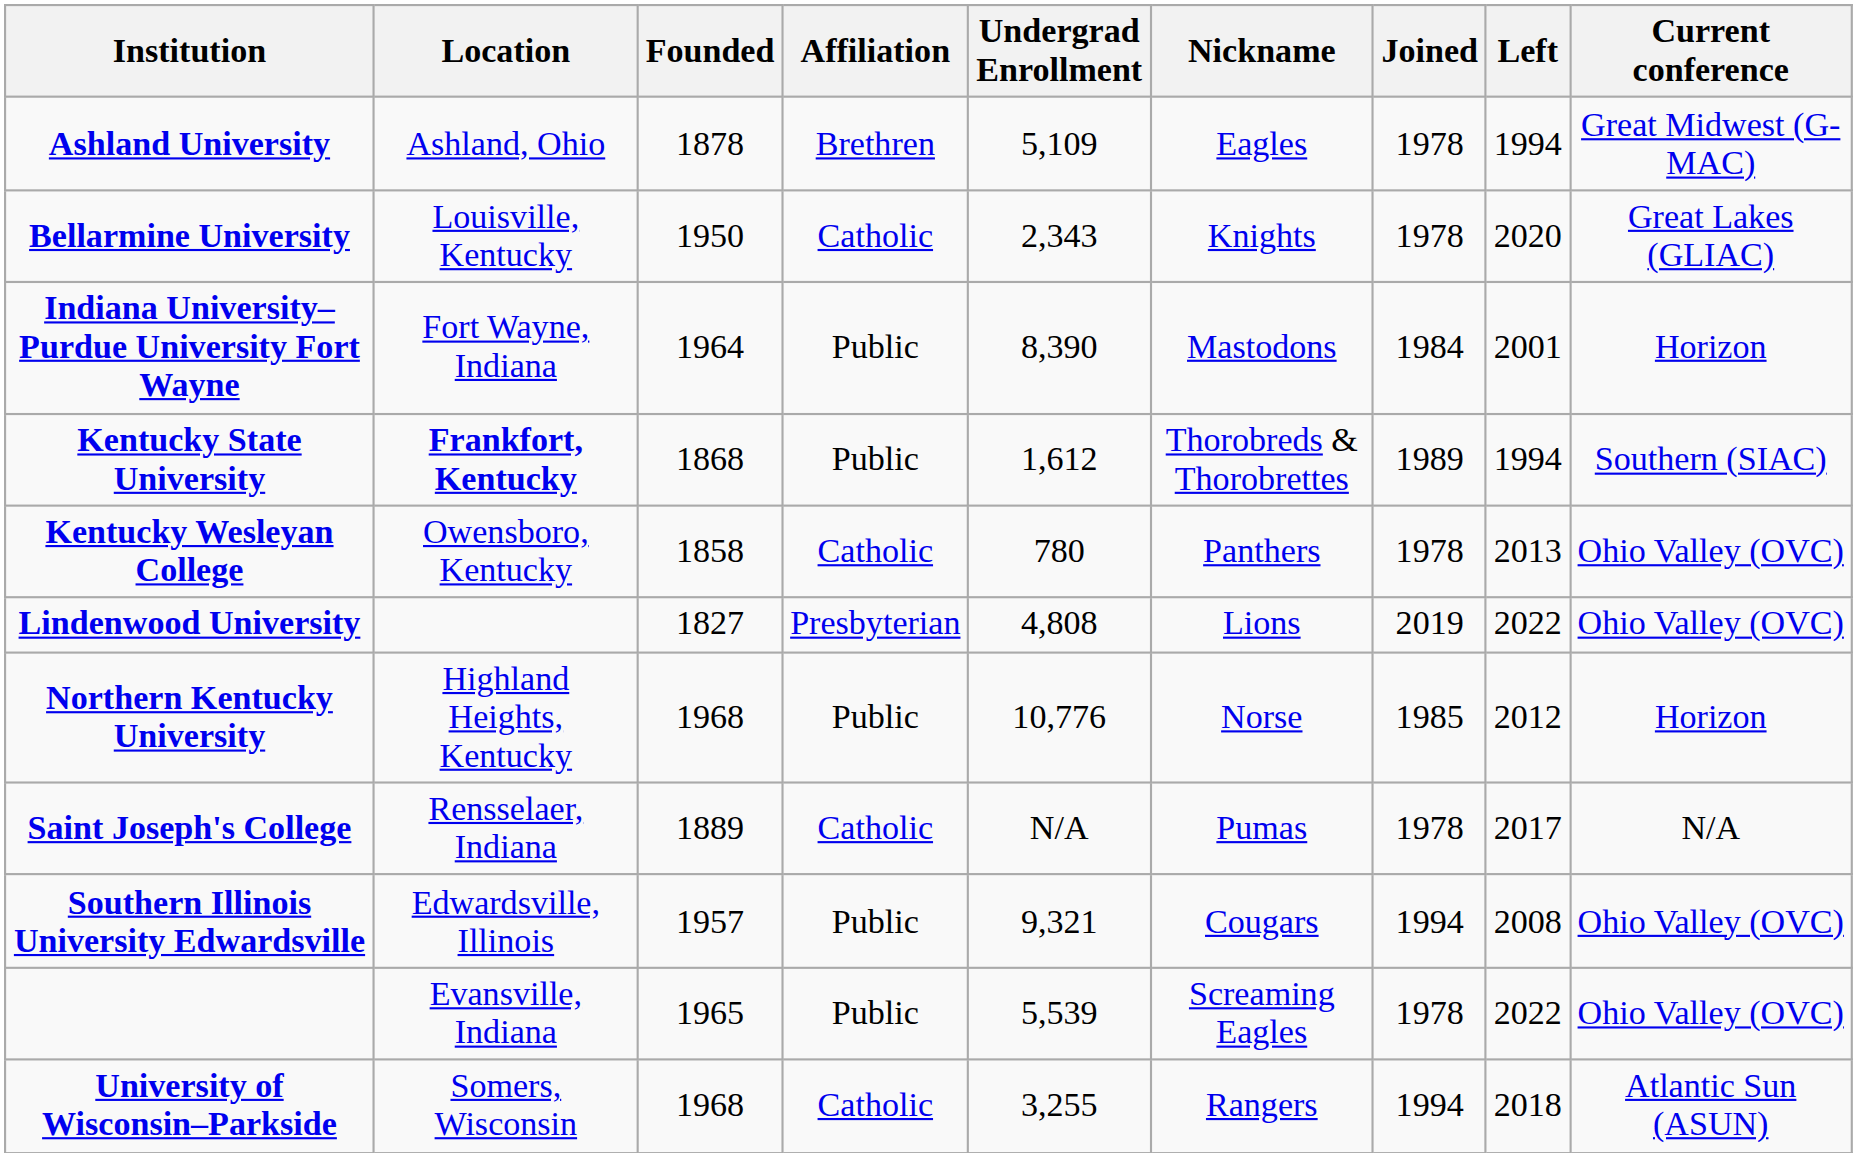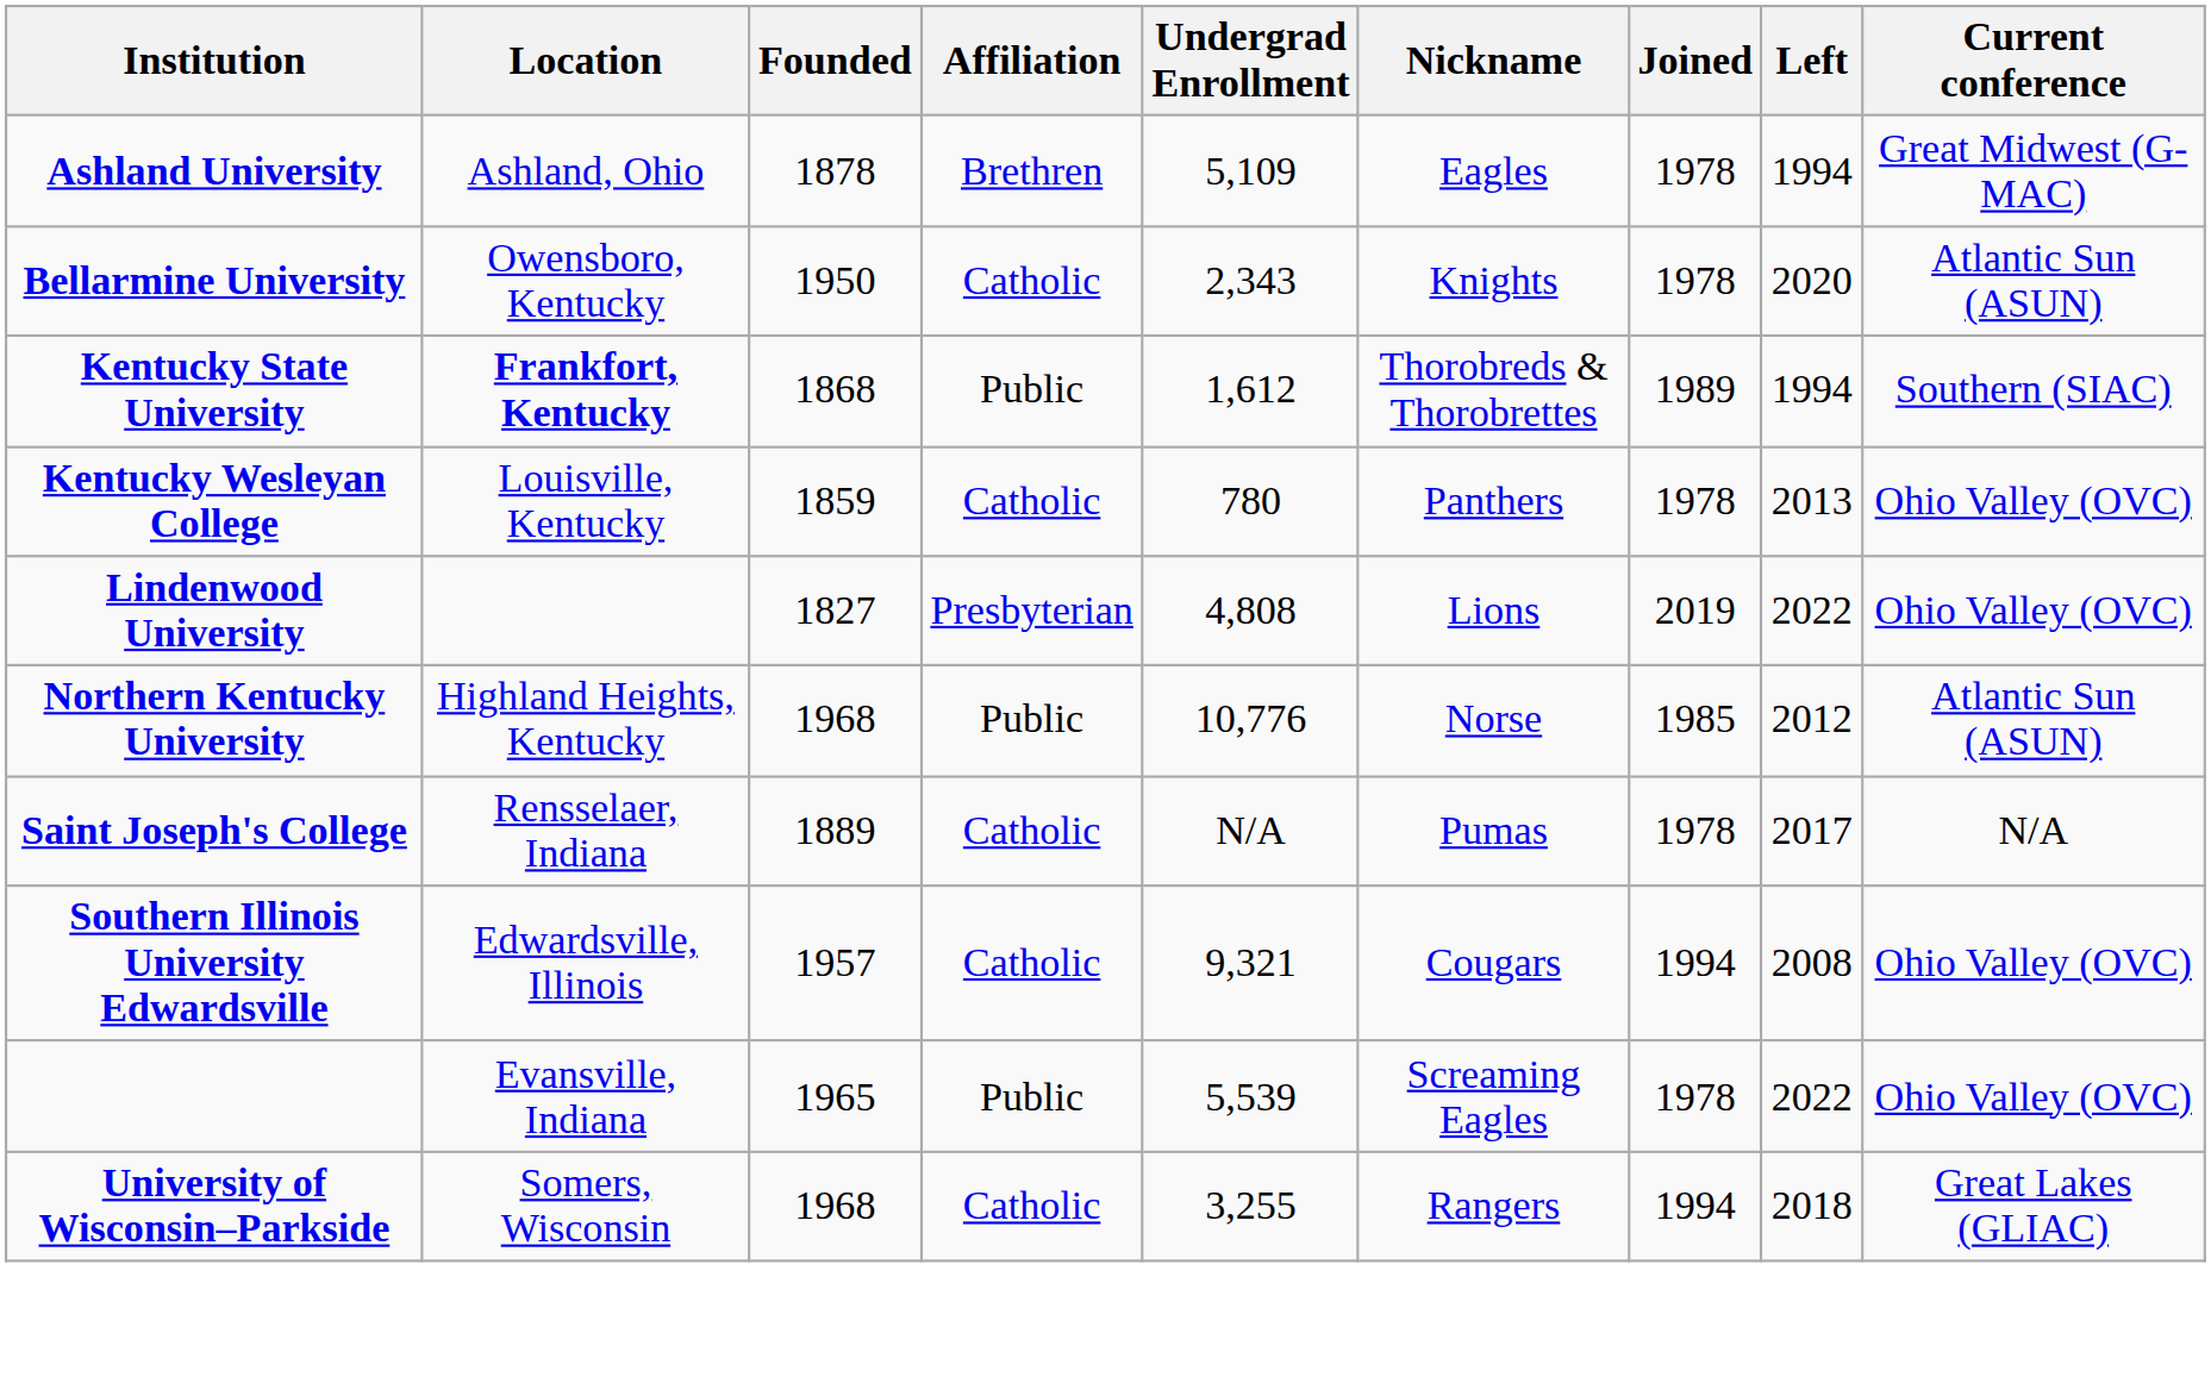Bellarmine University | Location: Louisville, Kentucky -> Owensboro, Kentucky
Bellarmine University | Current conference: Great Lakes (GLIAC) -> Atlantic Sun (ASUN)
- row: Indiana University–Purdue University Fort Wayne | Fort Wayne, Indiana | 1964 | Public | 8,390 | Mastodons | 1984 | 2001 | Horizon
Kentucky Wesleyan College | Location: Owensboro, Kentucky -> Louisville, Kentucky
Kentucky Wesleyan College | Founded: 1858 -> 1859
Northern Kentucky University | Current conference: Horizon -> Atlantic Sun (ASUN)
Southern Illinois University Edwardsville | Affiliation: Public -> Catholic
University of Wisconsin–Parkside | Current conference: Atlantic Sun (ASUN) -> Great Lakes (GLIAC)
